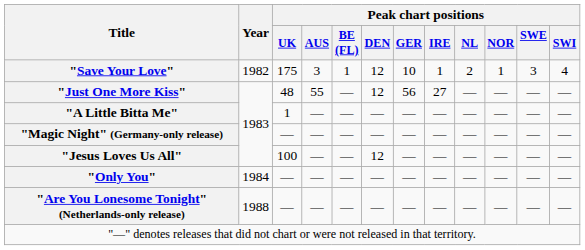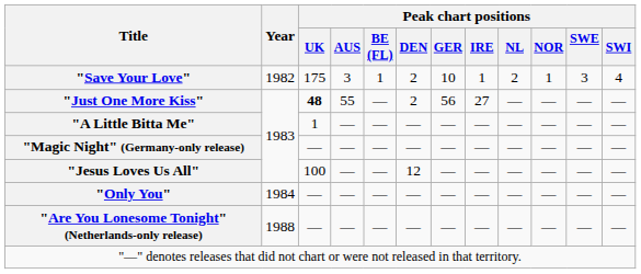"Save Your Love" | Peak chart positions / DEN: 12 -> 2
"Just One More Kiss" | Peak chart positions / UK: normal -> bold
"Just One More Kiss" | Peak chart positions / DEN: 12 -> 2
